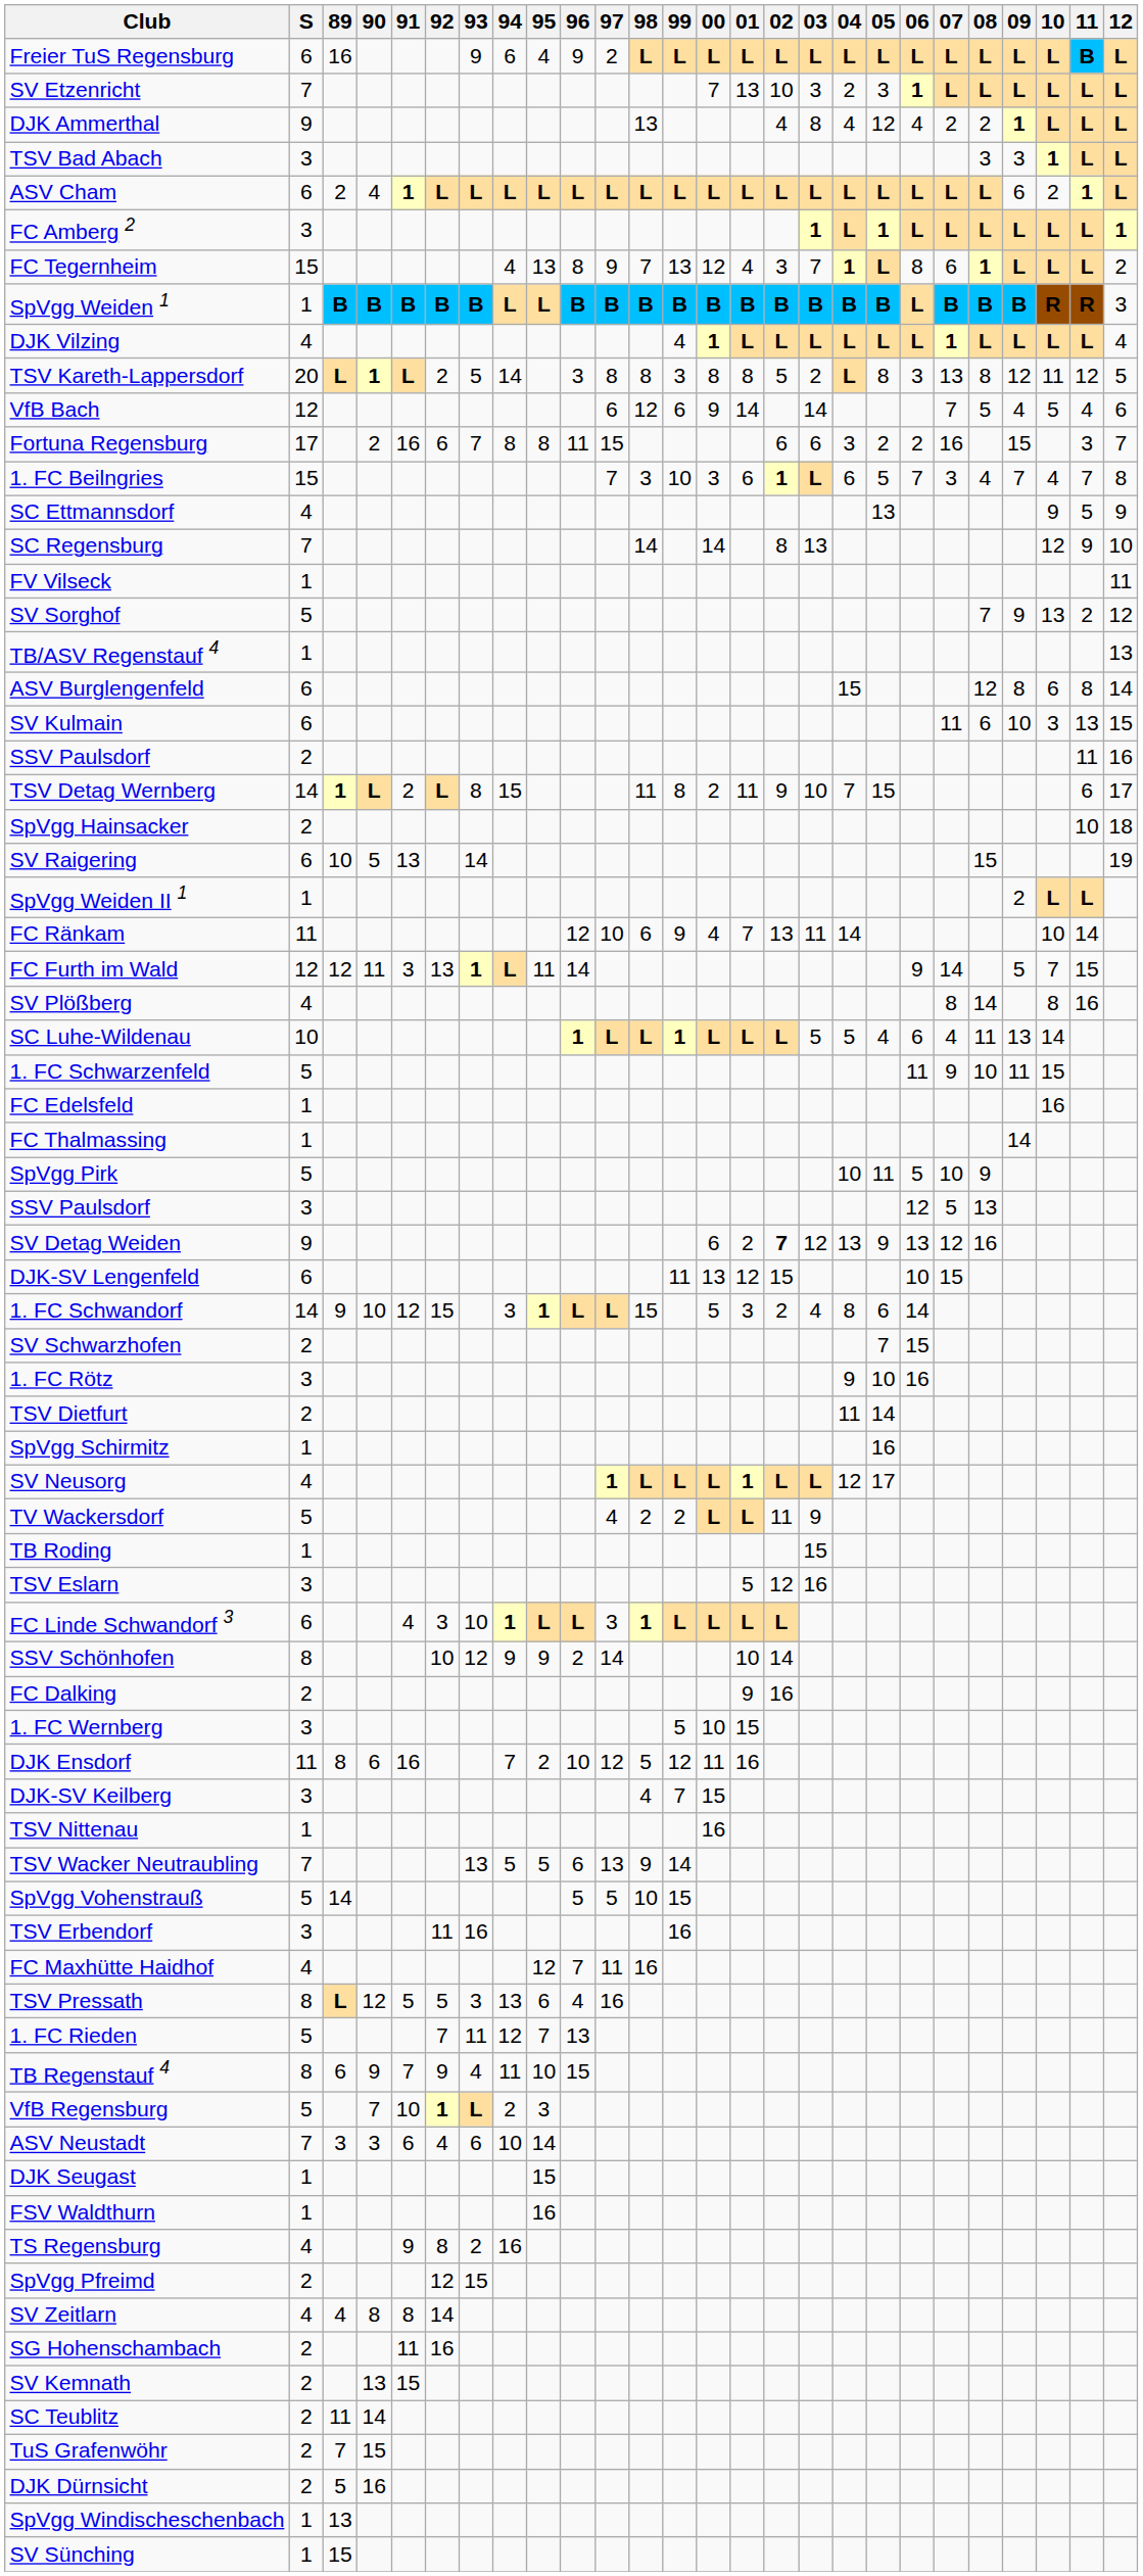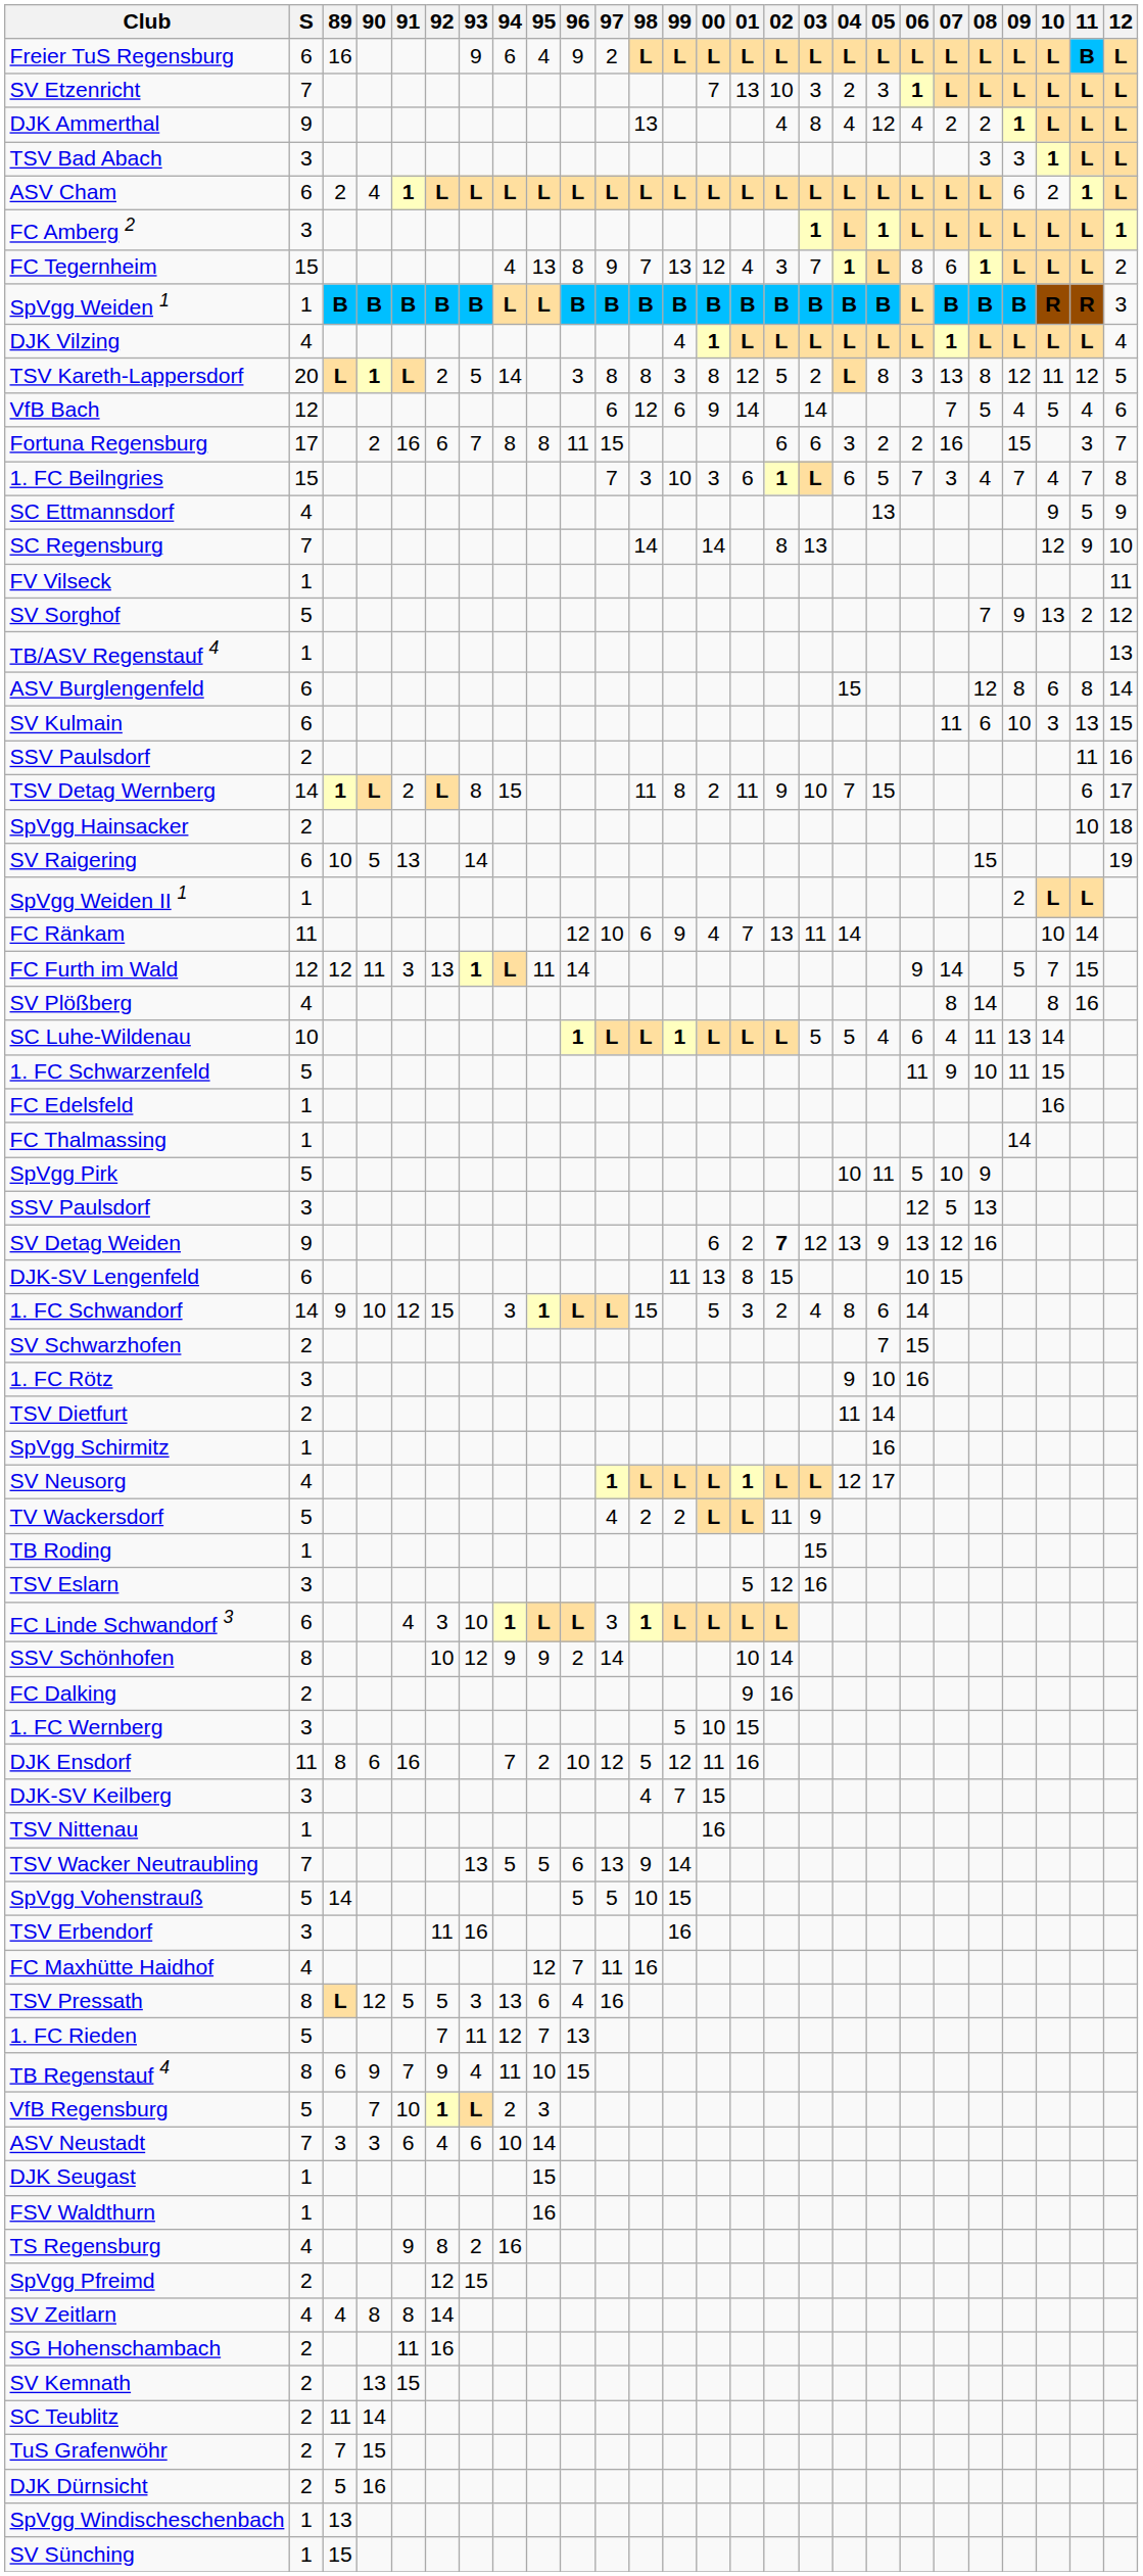TSV Kareth-Lappersdorf | 01: 8 -> 12
DJK-SV Lengenfeld | 01: 12 -> 8
